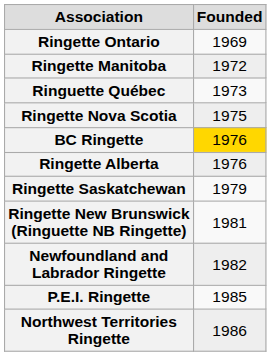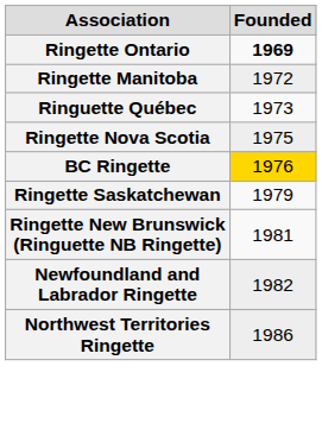Ringette Ontario | column 2: normal -> bold
- row: Ringette Alberta | 1976
- row: P.E.I. Ringette | 1985
